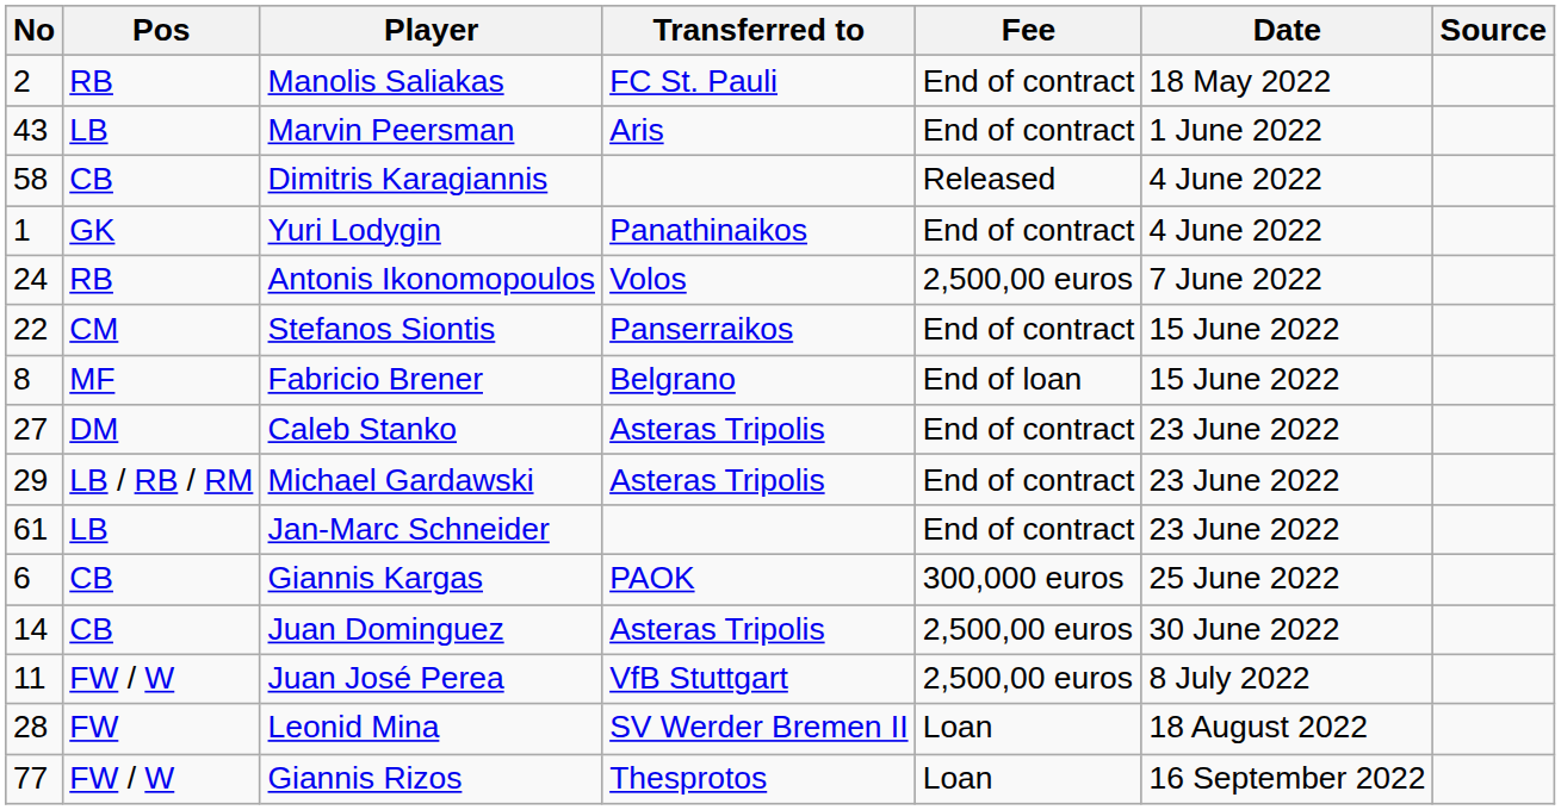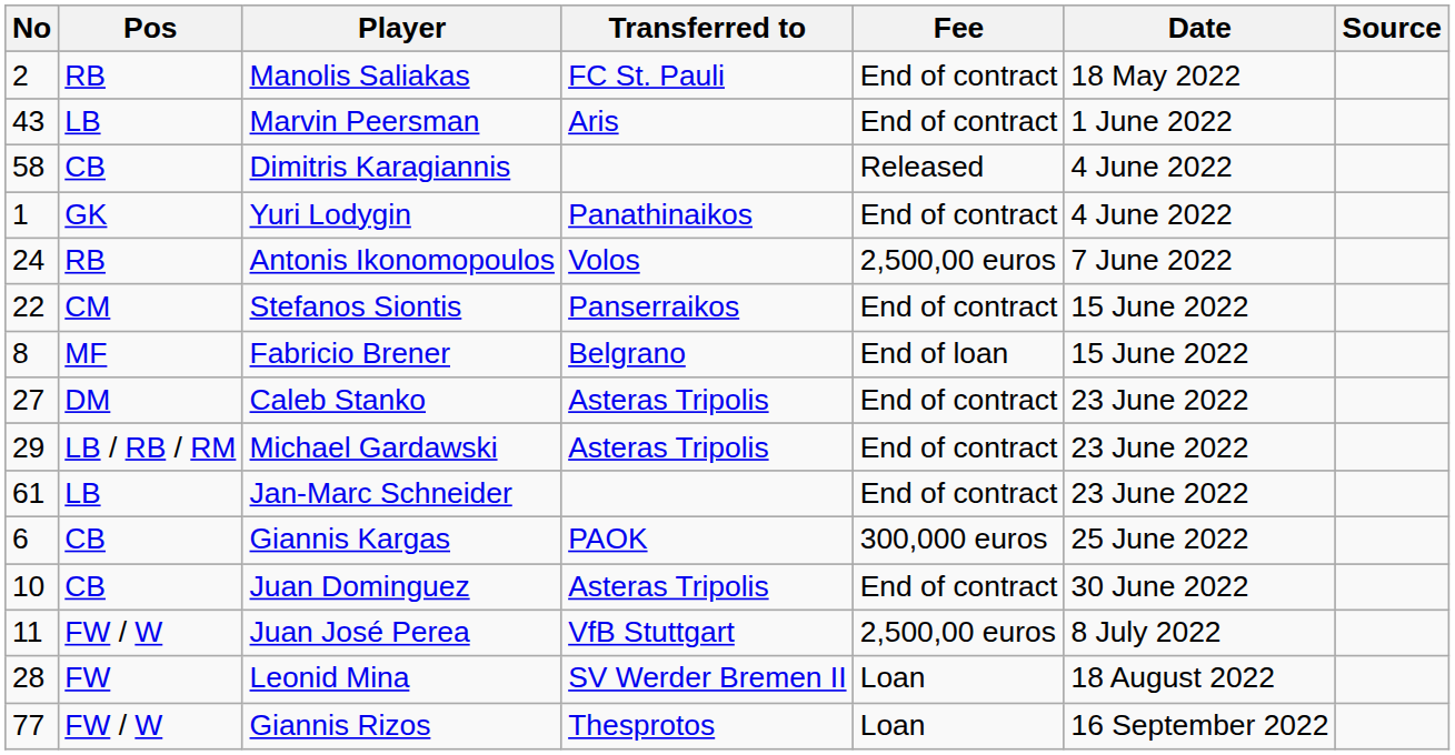Juan Dominguez | No: 14 -> 10
Juan Dominguez | Fee: 2,500,00 euros -> End of contract
